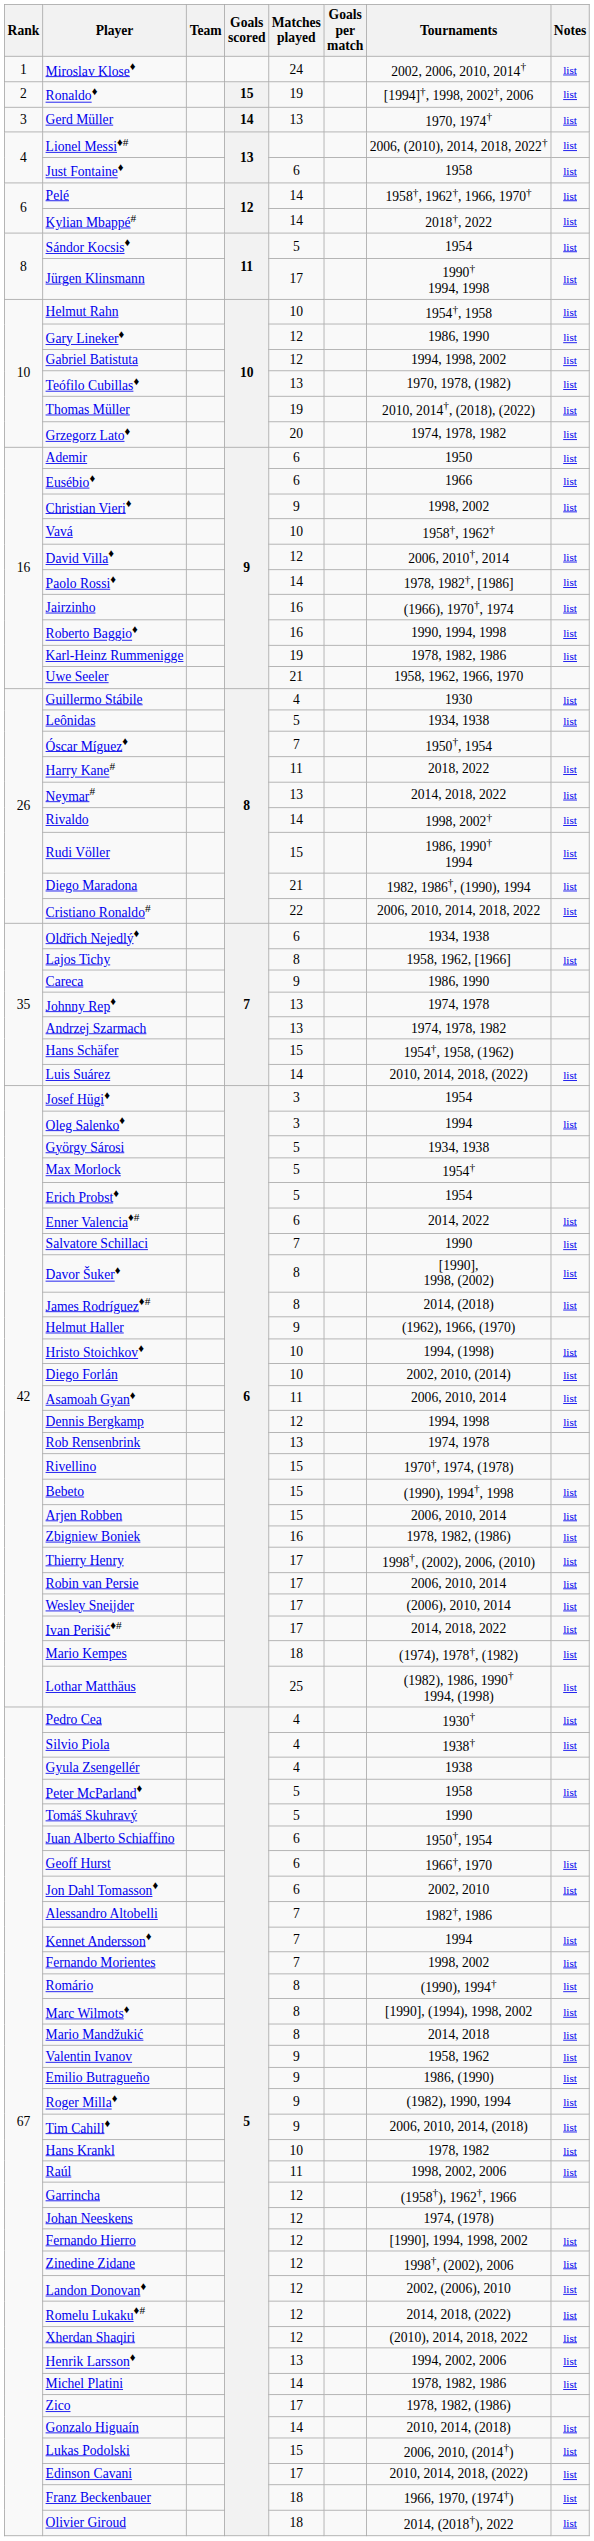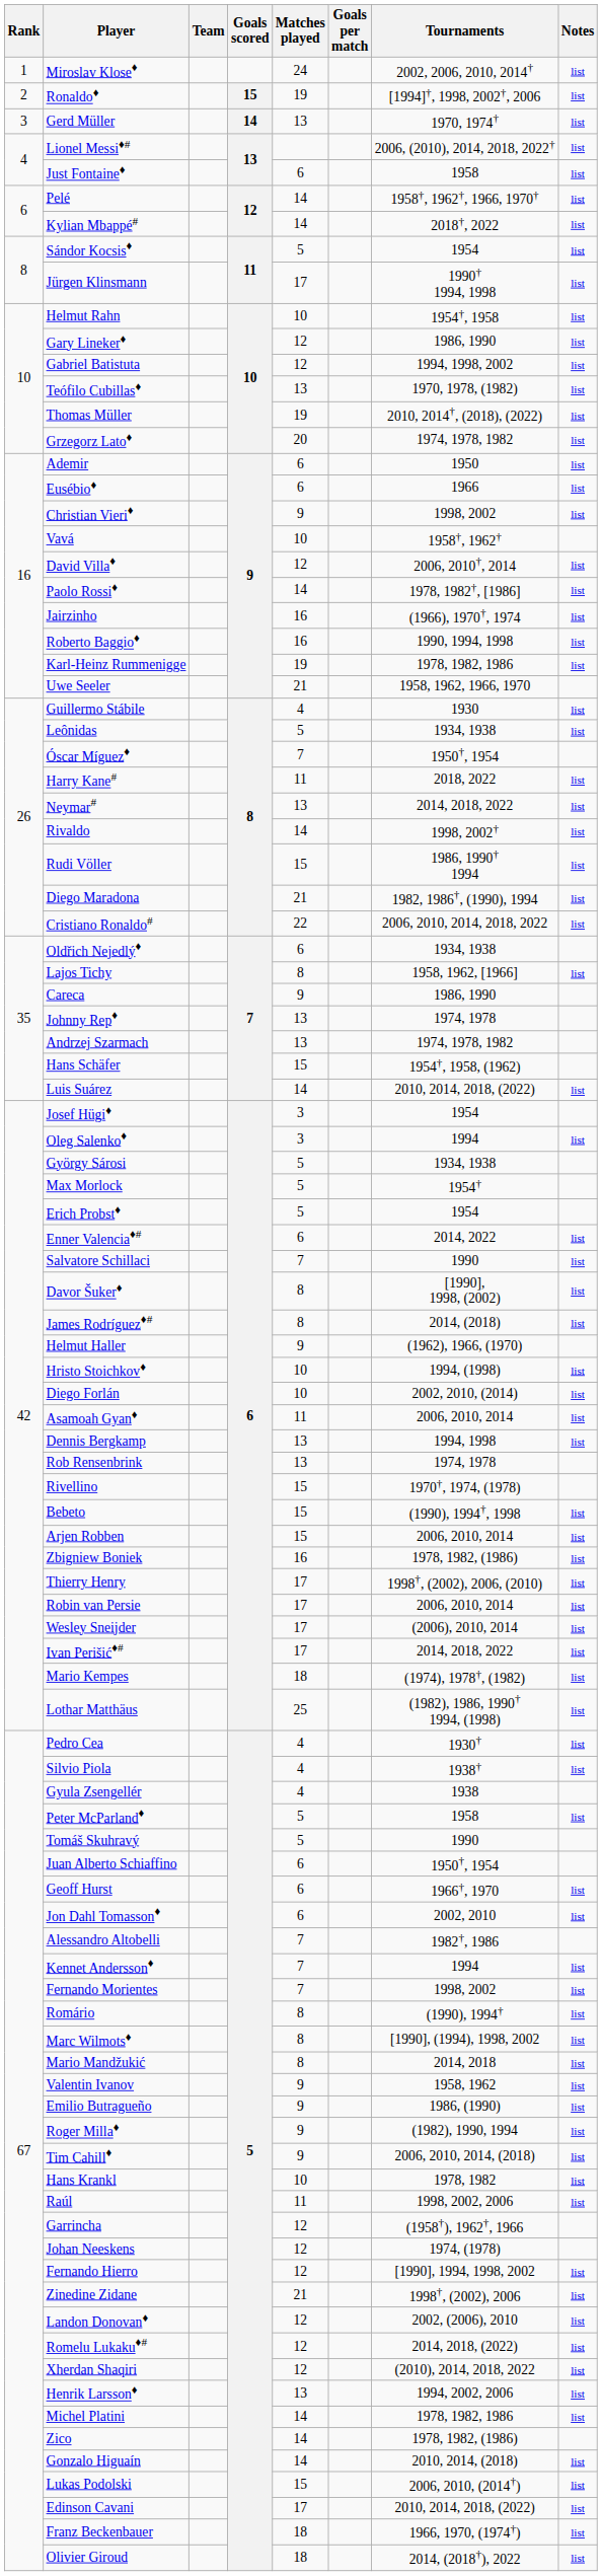Dennis Bergkamp | Matches played: 12 -> 13
Zinedine Zidane | Matches played: 12 -> 21
Zico | Matches played: 17 -> 14
